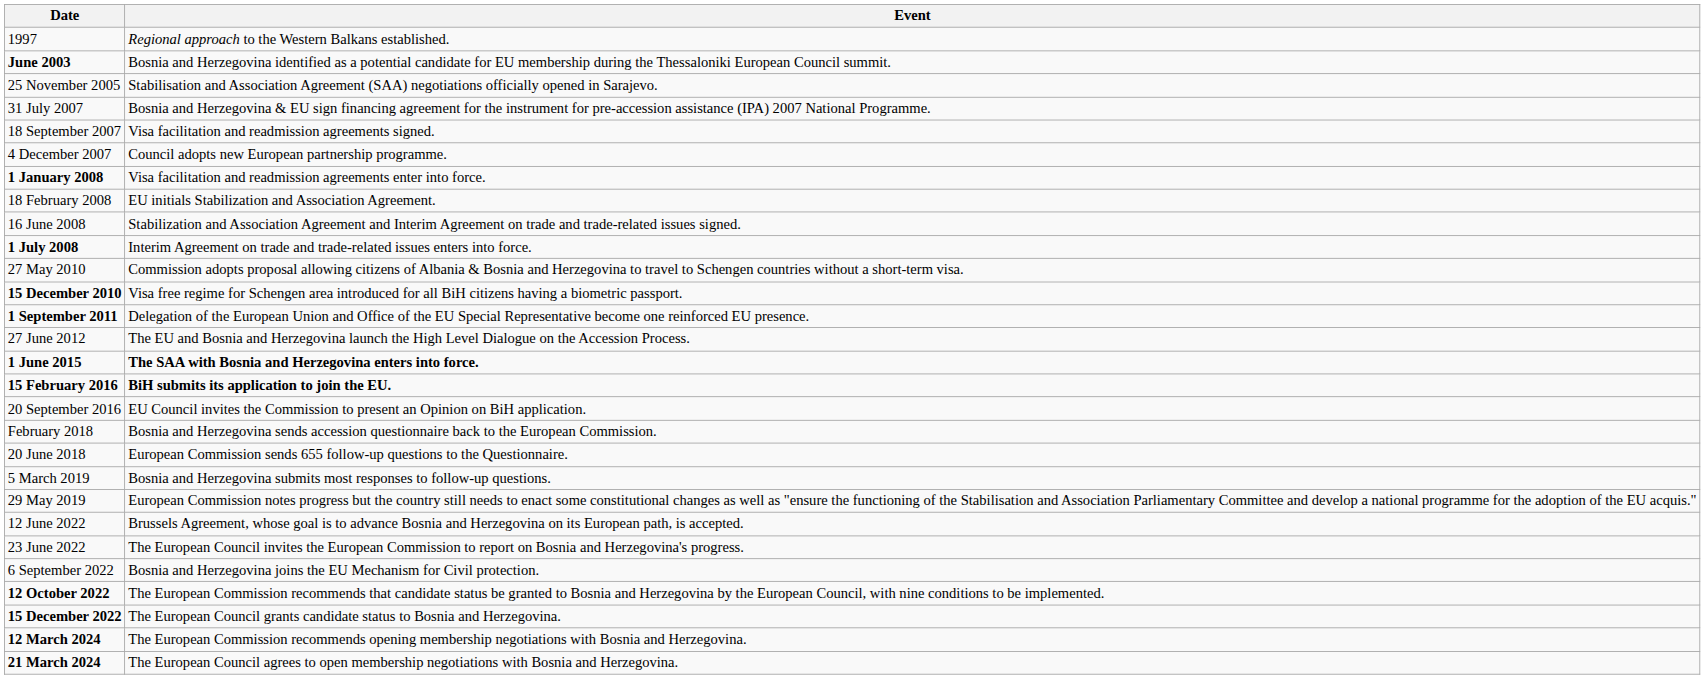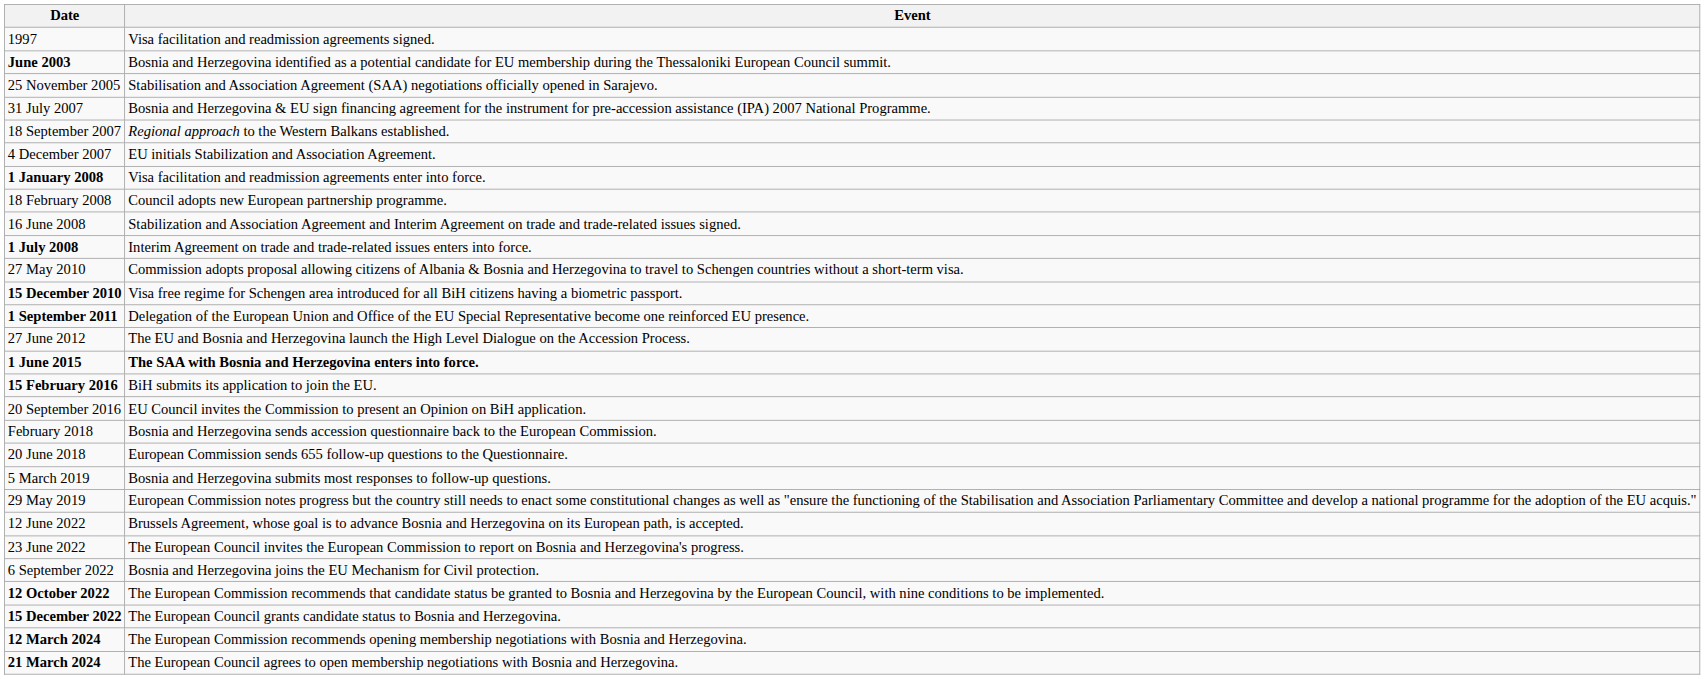1997 | Event: Regional approach to the Western Balkans established. -> Visa facilitation and readmission agreements signed.
18 September 2007 | Event: Visa facilitation and readmission agreements signed. -> Regional approach to the Western Balkans established.
4 December 2007 | Event: Council adopts new European partnership programme. -> EU initials Stabilization and Association Agreement.
18 February 2008 | Event: EU initials Stabilization and Association Agreement. -> Council adopts new European partnership programme.
15 February 2016 | Event: bold -> normal
